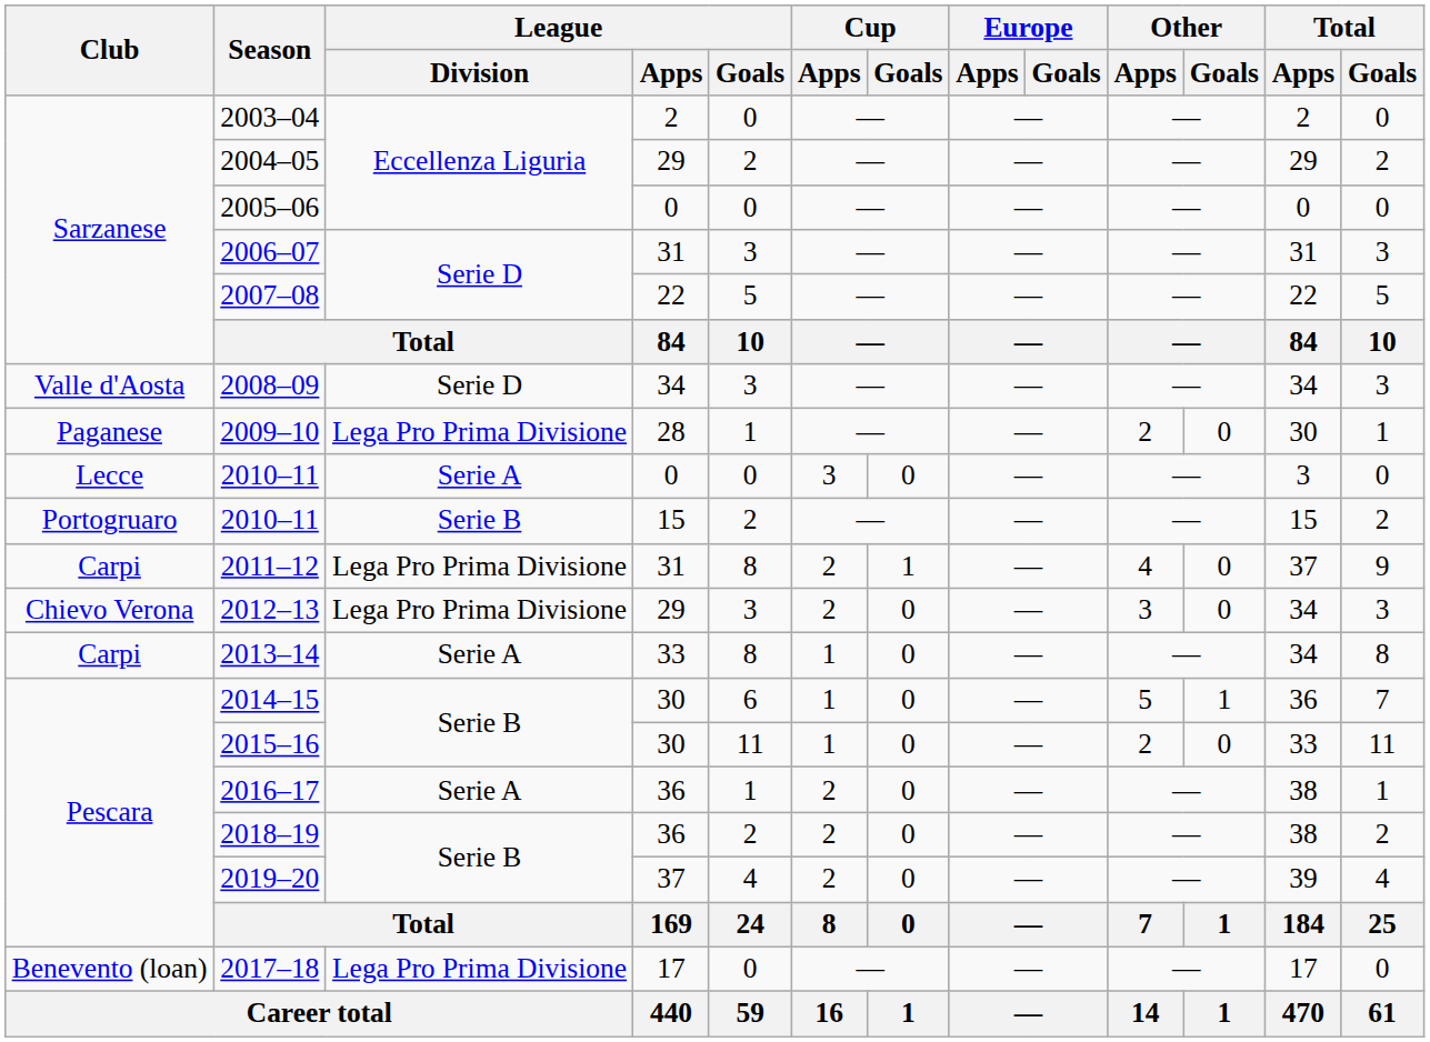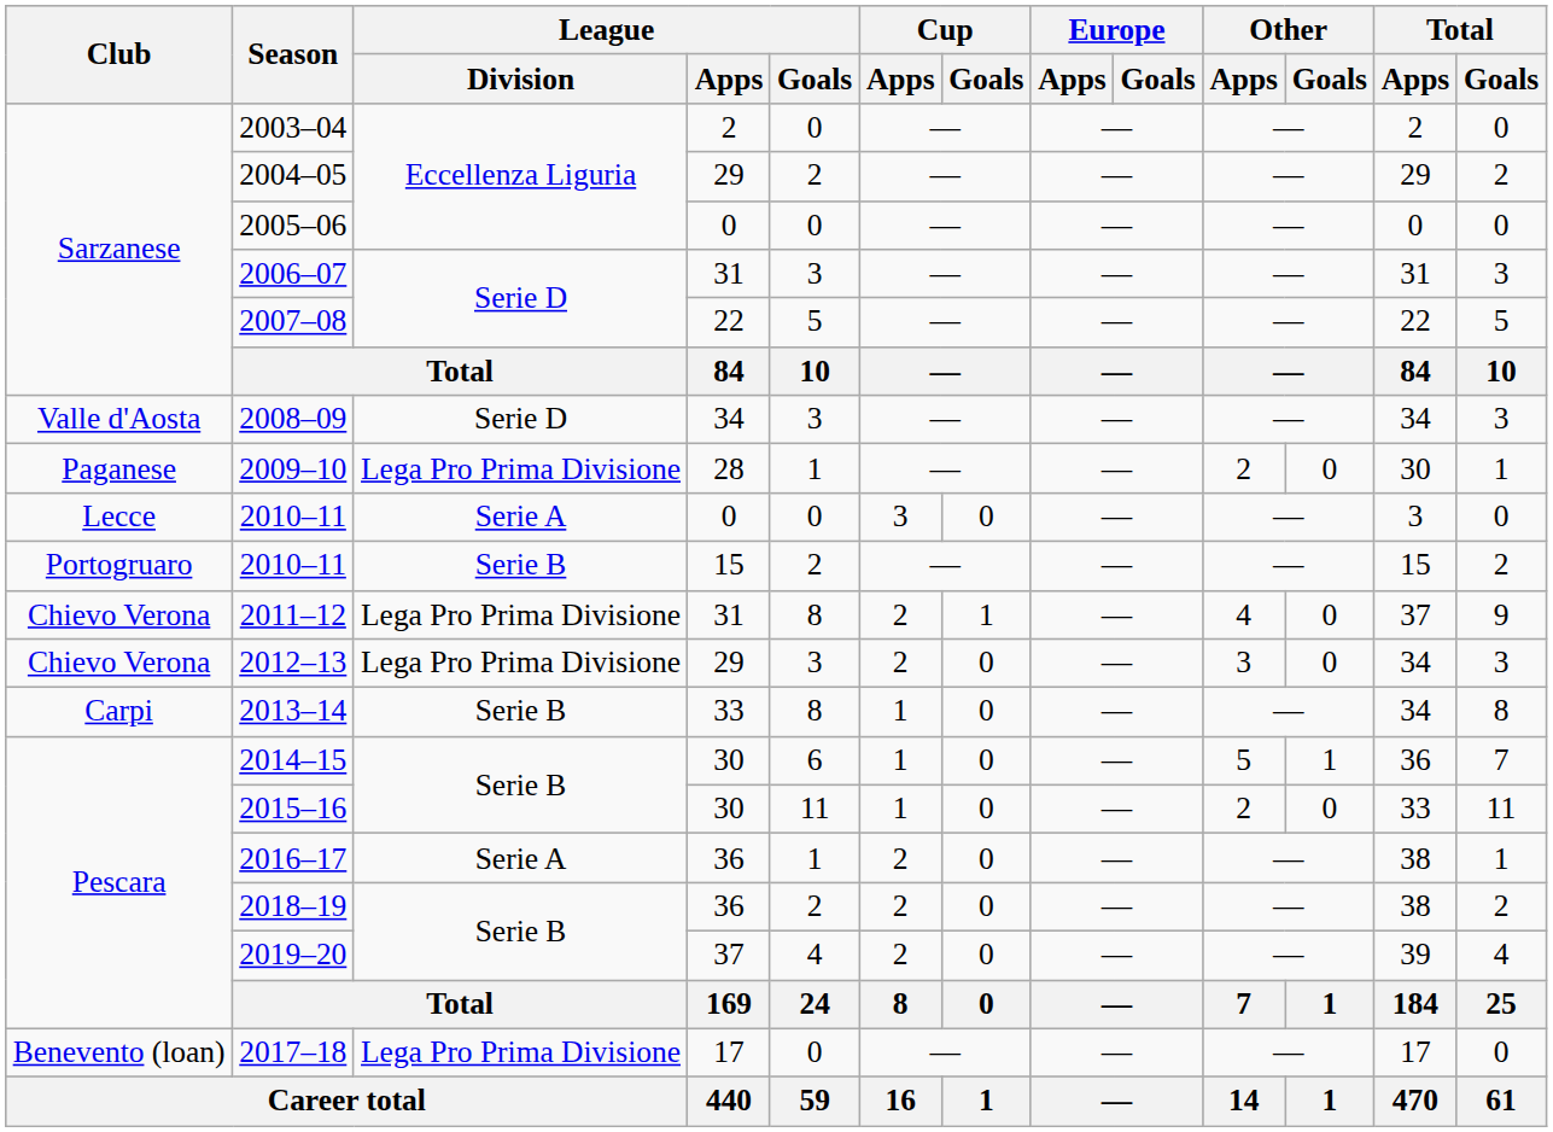2011–12 | Club: Carpi -> Chievo Verona
2013–14 | League / Division: Serie A -> Serie B
